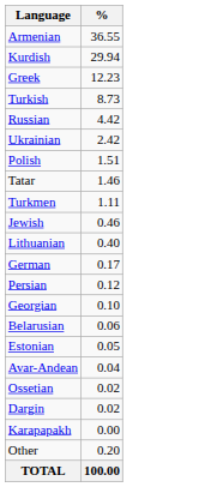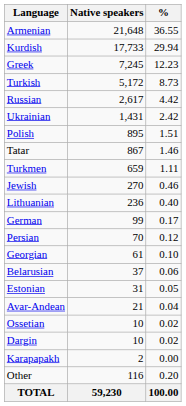+ column: Native speakers | 21,648 | 17,733 | 7,245 | 5,172 | 2,617 | 1,431 | 895 | 867 | 659 | 270 | 236 | 99 | 70 | 61 | 37 | 31 | 21 | 10 | 10 | 2 | 116 | 59,230
